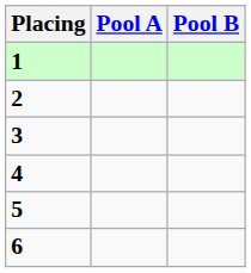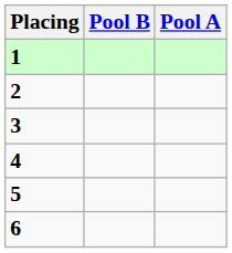columns swapped: Pool A <-> Pool B
